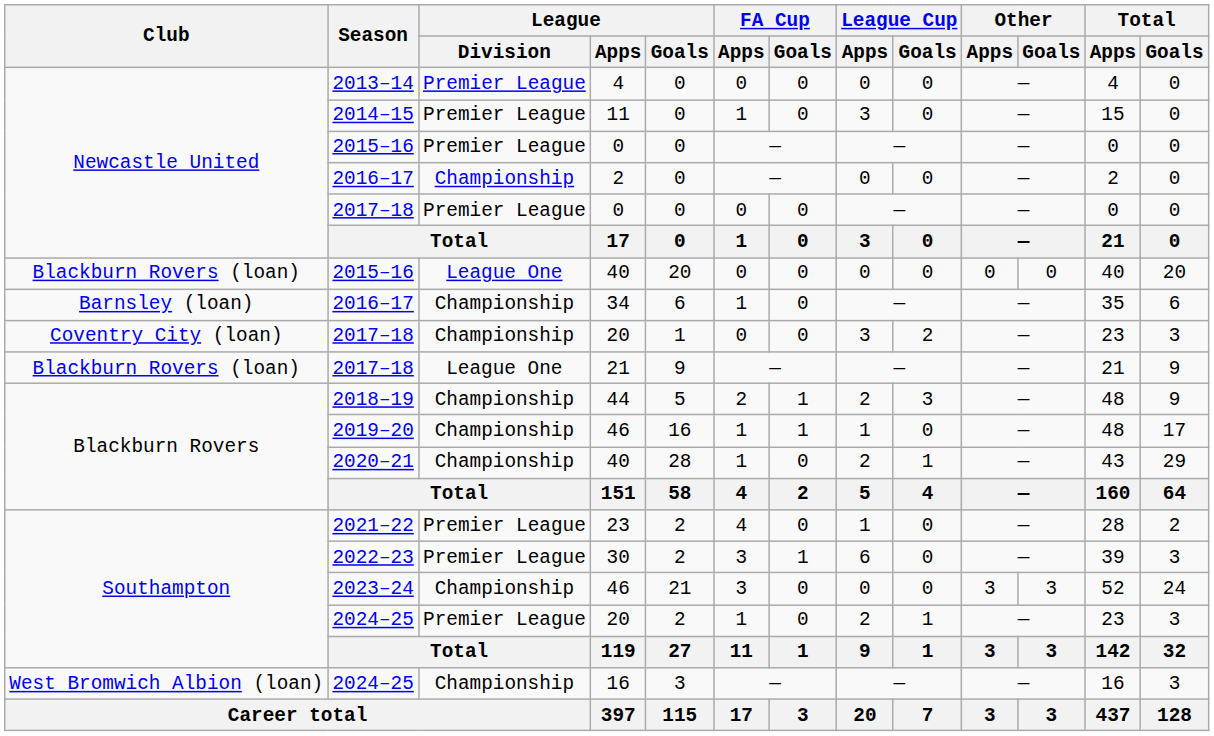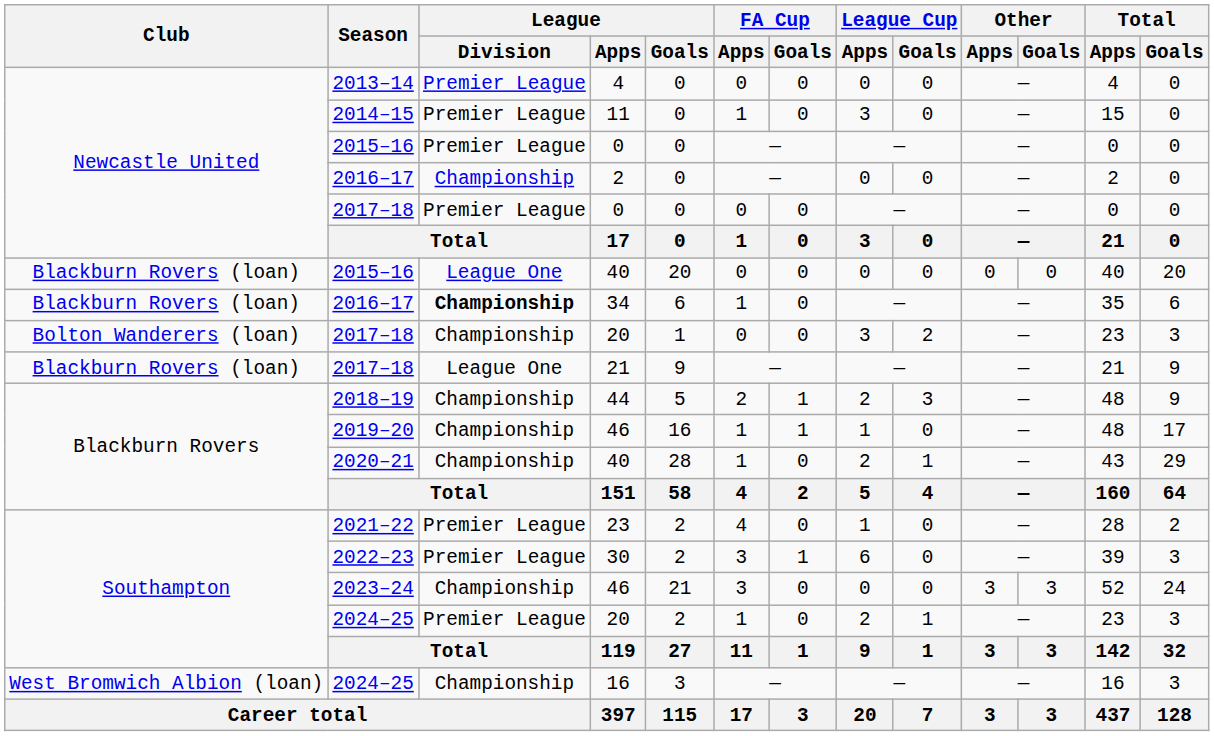34 | Club: Barnsley (loan) -> Blackburn Rovers (loan)
34 | League / Division: normal -> bold
2017–18 / 20 | Club: Coventry City (loan) -> Bolton Wanderers (loan)
